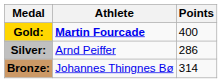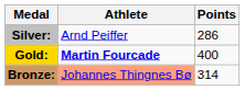rows swapped: Gold: <-> Silver:
Bronze: | Athlete: no background -> lightsalmon background
